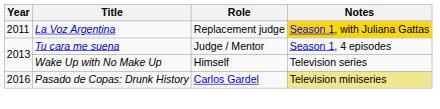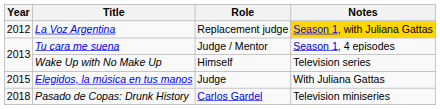La Voz Argentina | Year: 2011 -> 2012
+ row: 2015 | Elegidos, la música en tus manos | Judge | With Juliana Gattas
Pasado de Copas: Drunk History | Year: 2016 -> 2018
Pasado de Copas: Drunk History | Notes: khaki background -> no background
